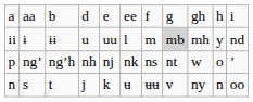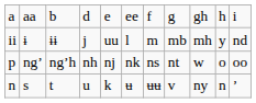ɨɨ | column 4: u -> j
ɨɨ | column 8: lightgrey background -> no background
ngʼh | column 11: ʼ -> oo
t | column 4: j -> u
t | column 11: oo -> ʼ
